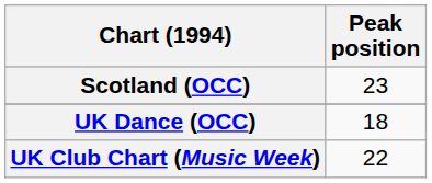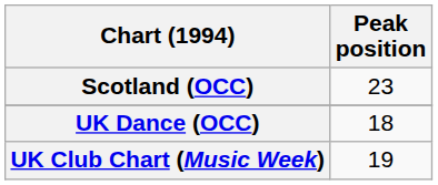UK Club Chart (Music Week) | Peak position: 22 -> 19
